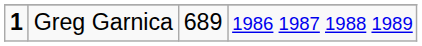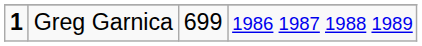Greg Garnica | column 3: 689 -> 699
